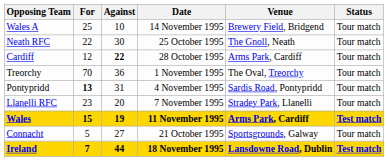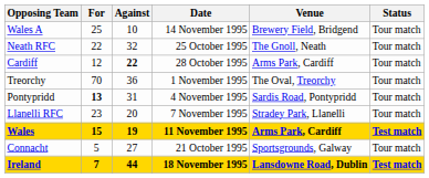Neath RFC | Against: 30 -> 32
